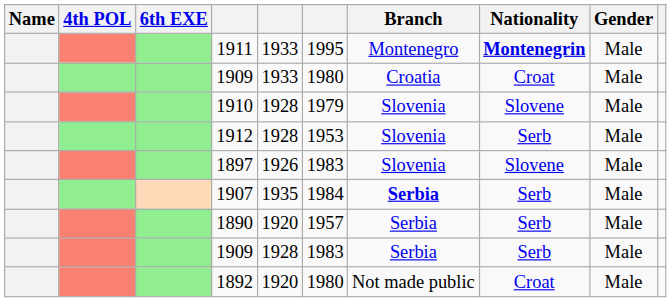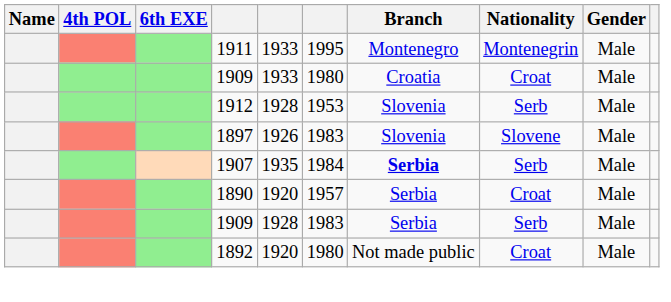1911 | Nationality: bold -> normal
- row: 1910 | 1928 | 1979 | Slovenia | Slovene | Male
1890 | Nationality: Serb -> Croat
